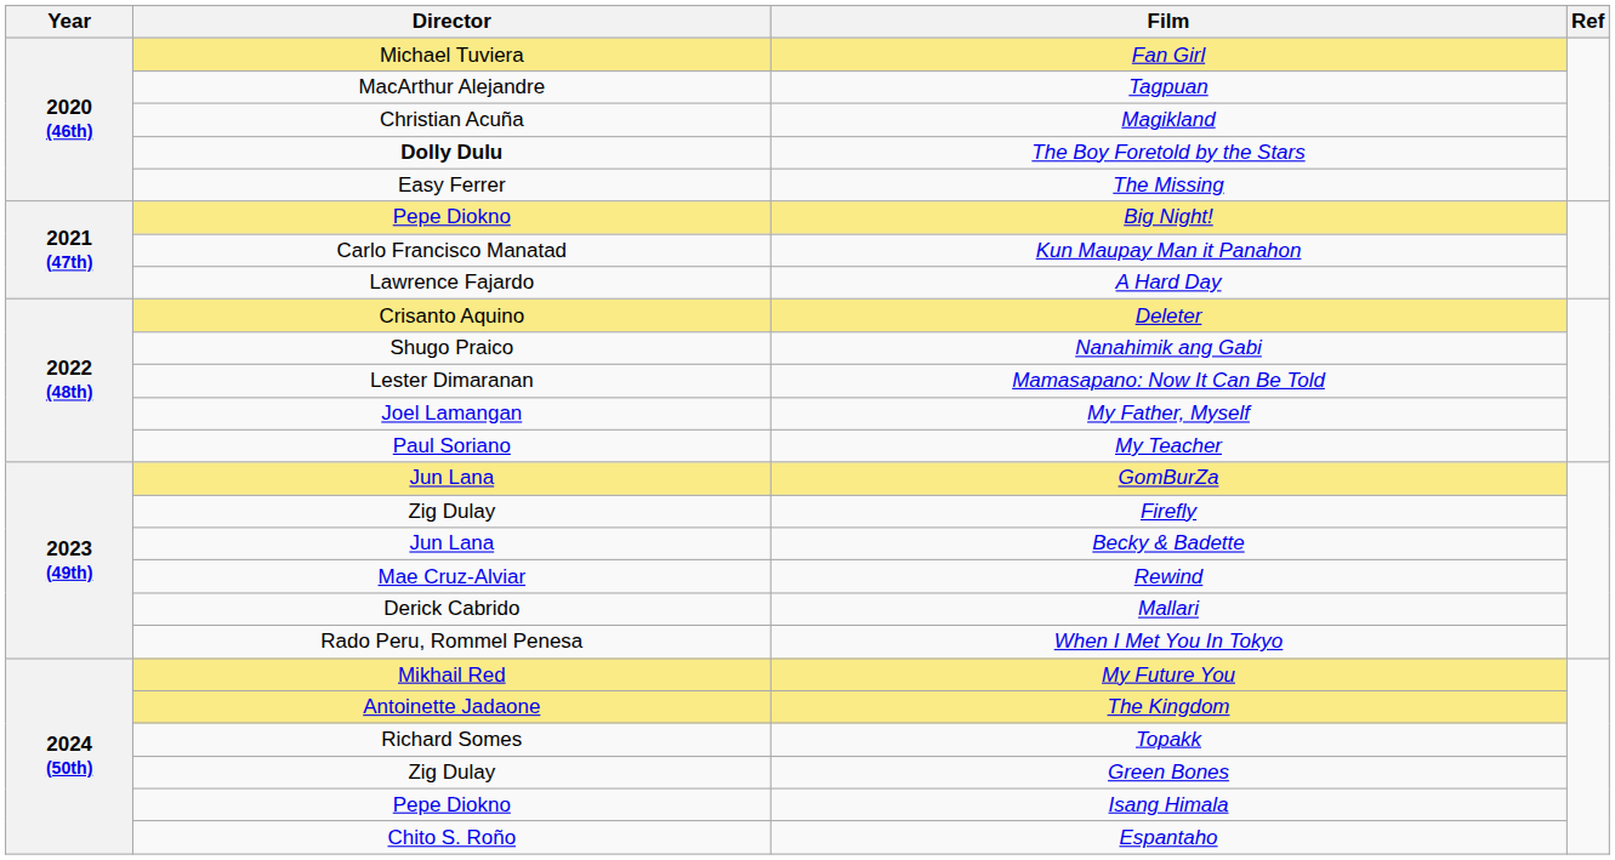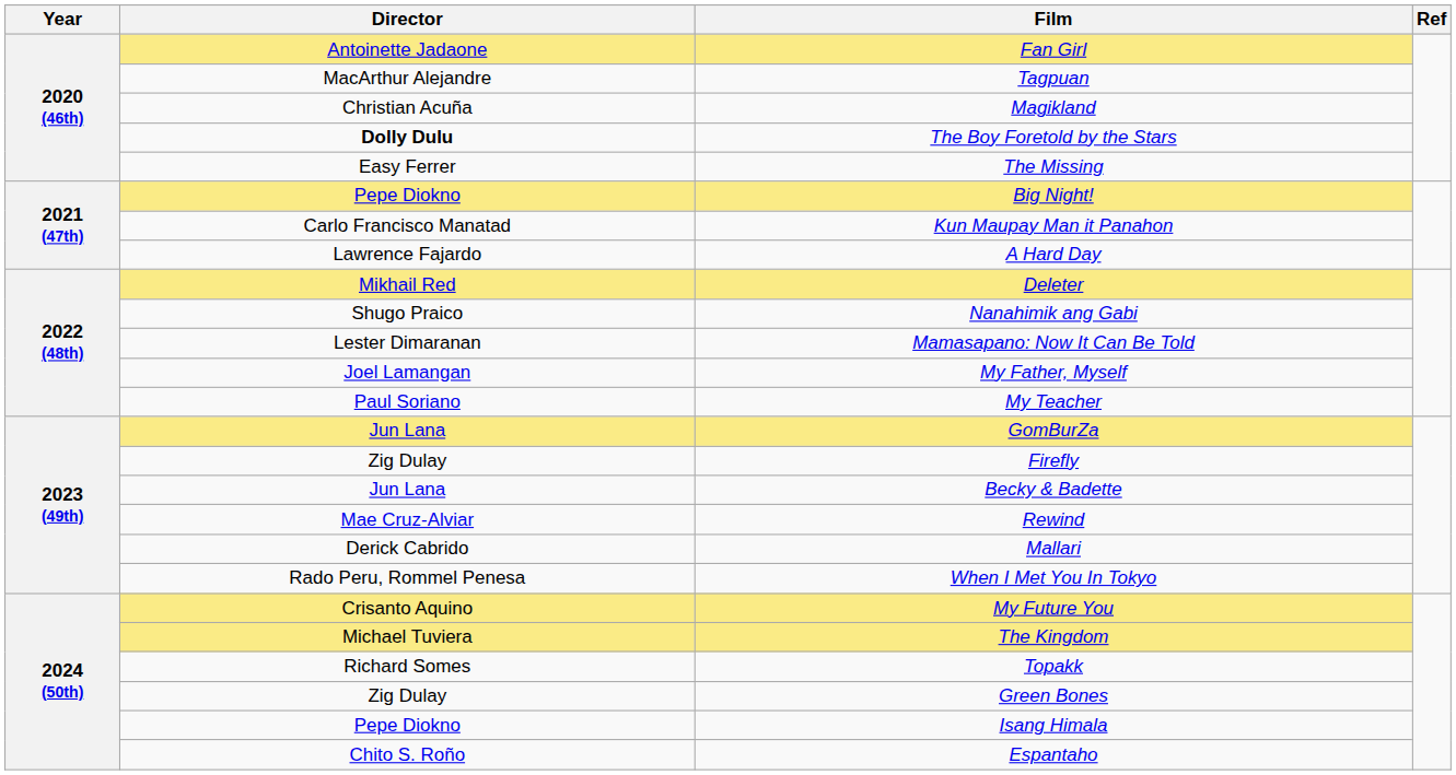Fan Girl | Director: Michael Tuviera -> Antoinette Jadaone
Deleter | Director: Crisanto Aquino -> Mikhail Red
My Future You | Director: Mikhail Red -> Crisanto Aquino
The Kingdom | Director: Antoinette Jadaone -> Michael Tuviera
